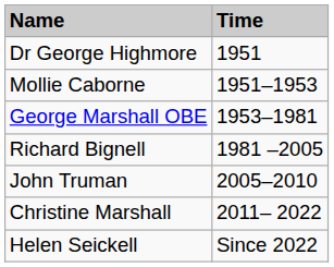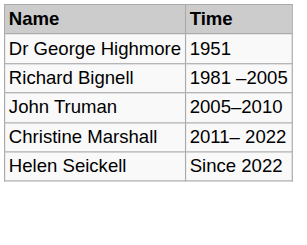- row: Mollie Caborne | 1951–1953
- row: George Marshall OBE | 1953–1981
